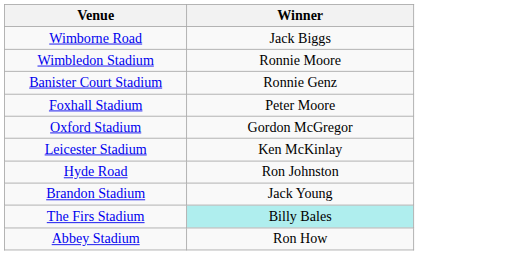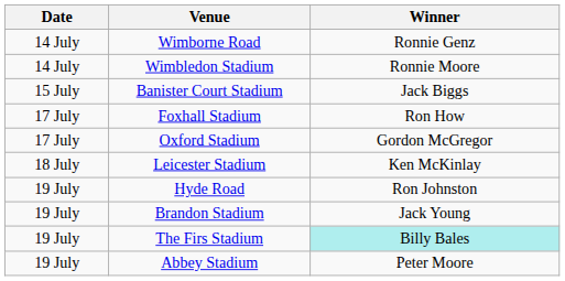+ column: Date | 14 July | 14 July | 15 July | 17 July | 17 July | 18 July | 19 July | 19 July | 19 July | 19 July
Wimborne Road | Winner: Jack Biggs -> Ronnie Genz
Banister Court Stadium | Winner: Ronnie Genz -> Jack Biggs
Foxhall Stadium | Winner: Peter Moore -> Ron How
Abbey Stadium | Winner: Ron How -> Peter Moore
